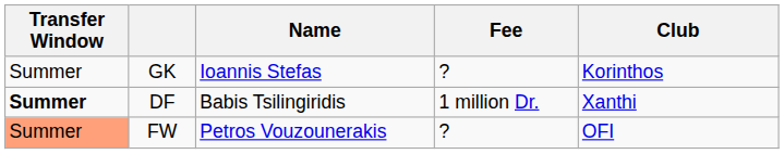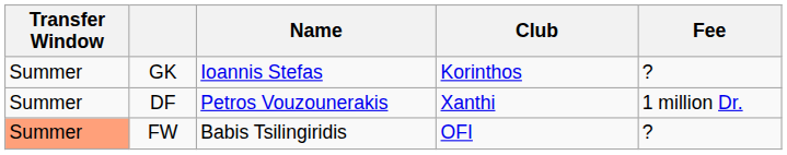columns swapped: Club <-> Fee
DF | Transfer Window: bold -> normal
DF | Name: Babis Tsilingiridis -> Petros Vouzounerakis
FW | Name: Petros Vouzounerakis -> Babis Tsilingiridis
